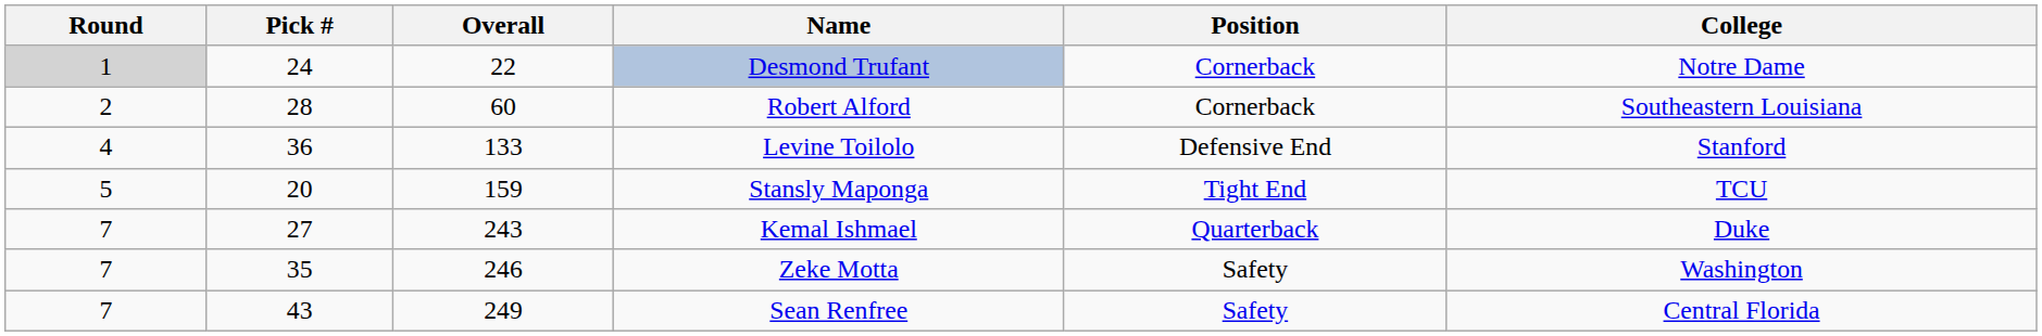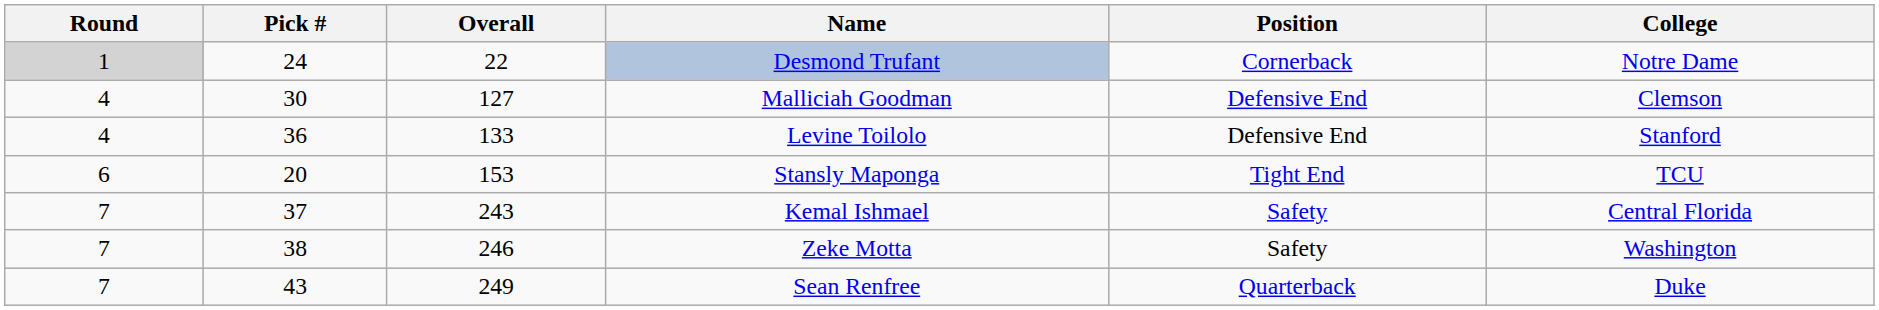- row: 2 | 28 | 60 | Robert Alford | Cornerback | Southeastern Louisiana
+ row: 4 | 30 | 127 | Malliciah Goodman | Defensive End | Clemson
Stansly Maponga | Round: 5 -> 6
Stansly Maponga | Overall: 159 -> 153
Kemal Ishmael | Pick #: 27 -> 37
Kemal Ishmael | Position: Quarterback -> Safety
Kemal Ishmael | College: Duke -> Central Florida
Zeke Motta | Pick #: 35 -> 38
Sean Renfree | Position: Safety -> Quarterback
Sean Renfree | College: Central Florida -> Duke
